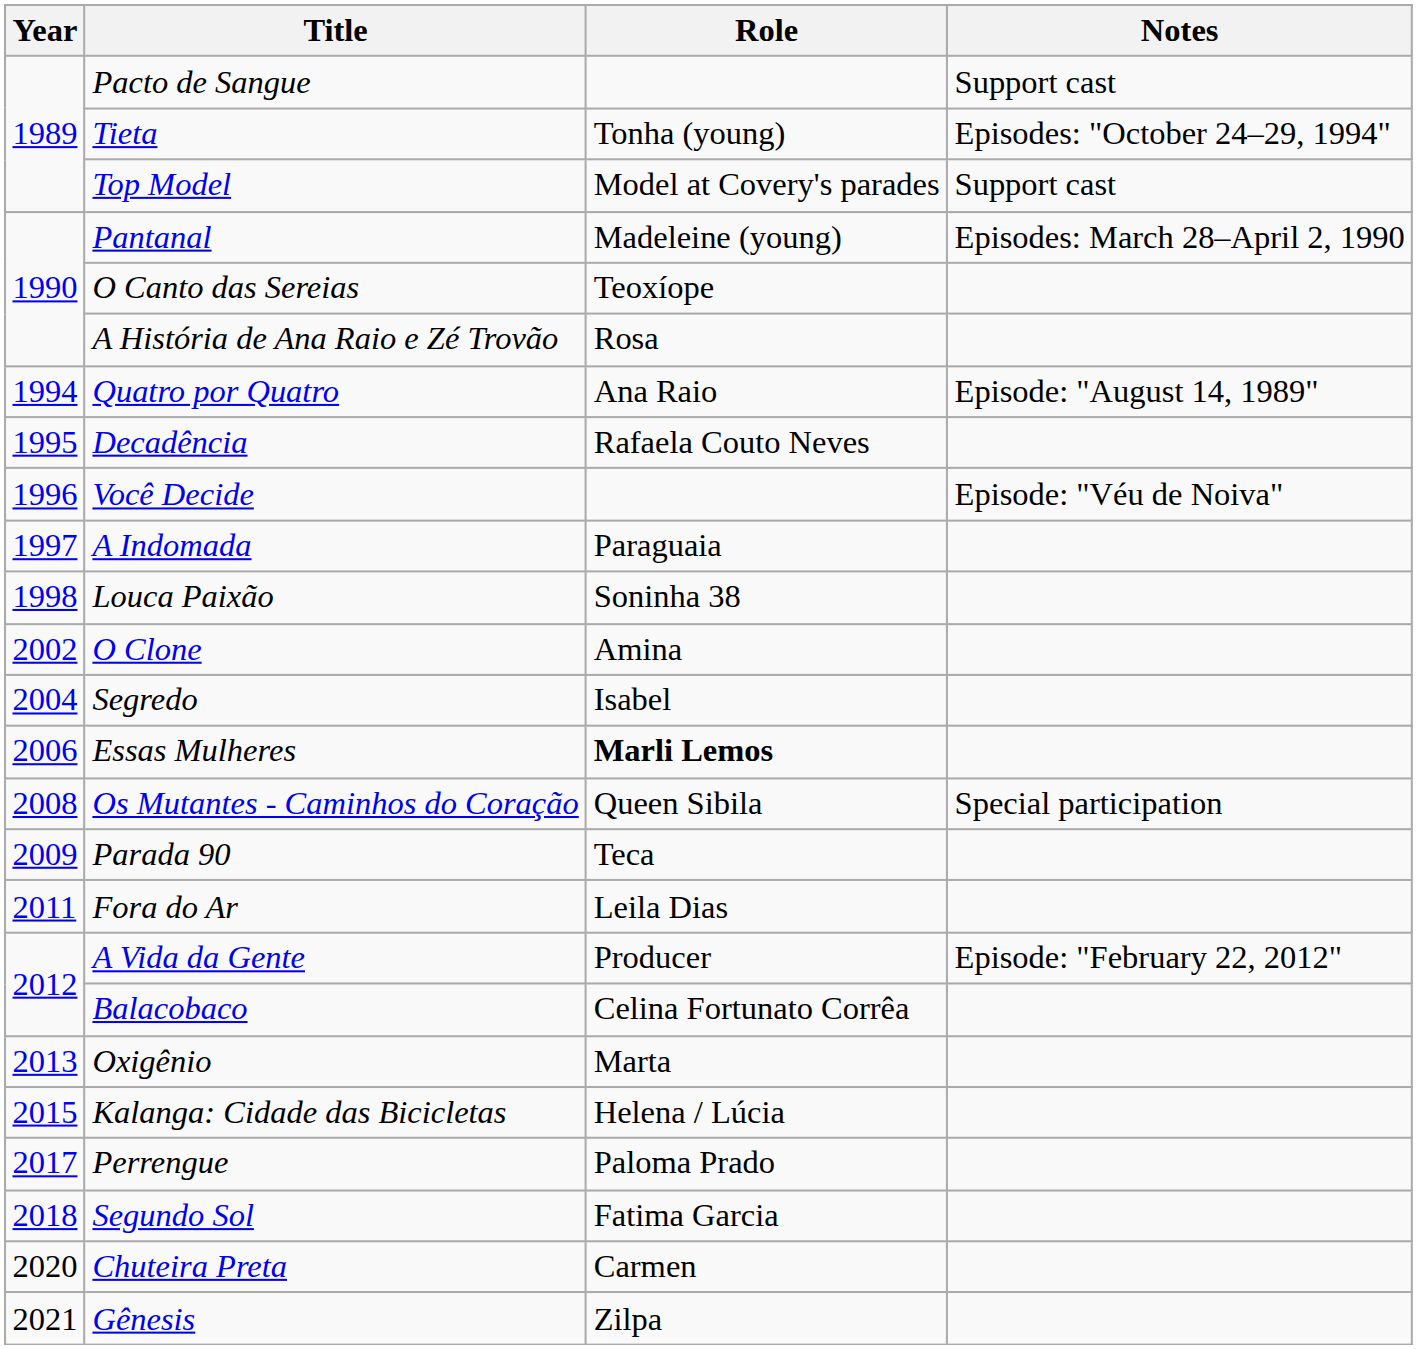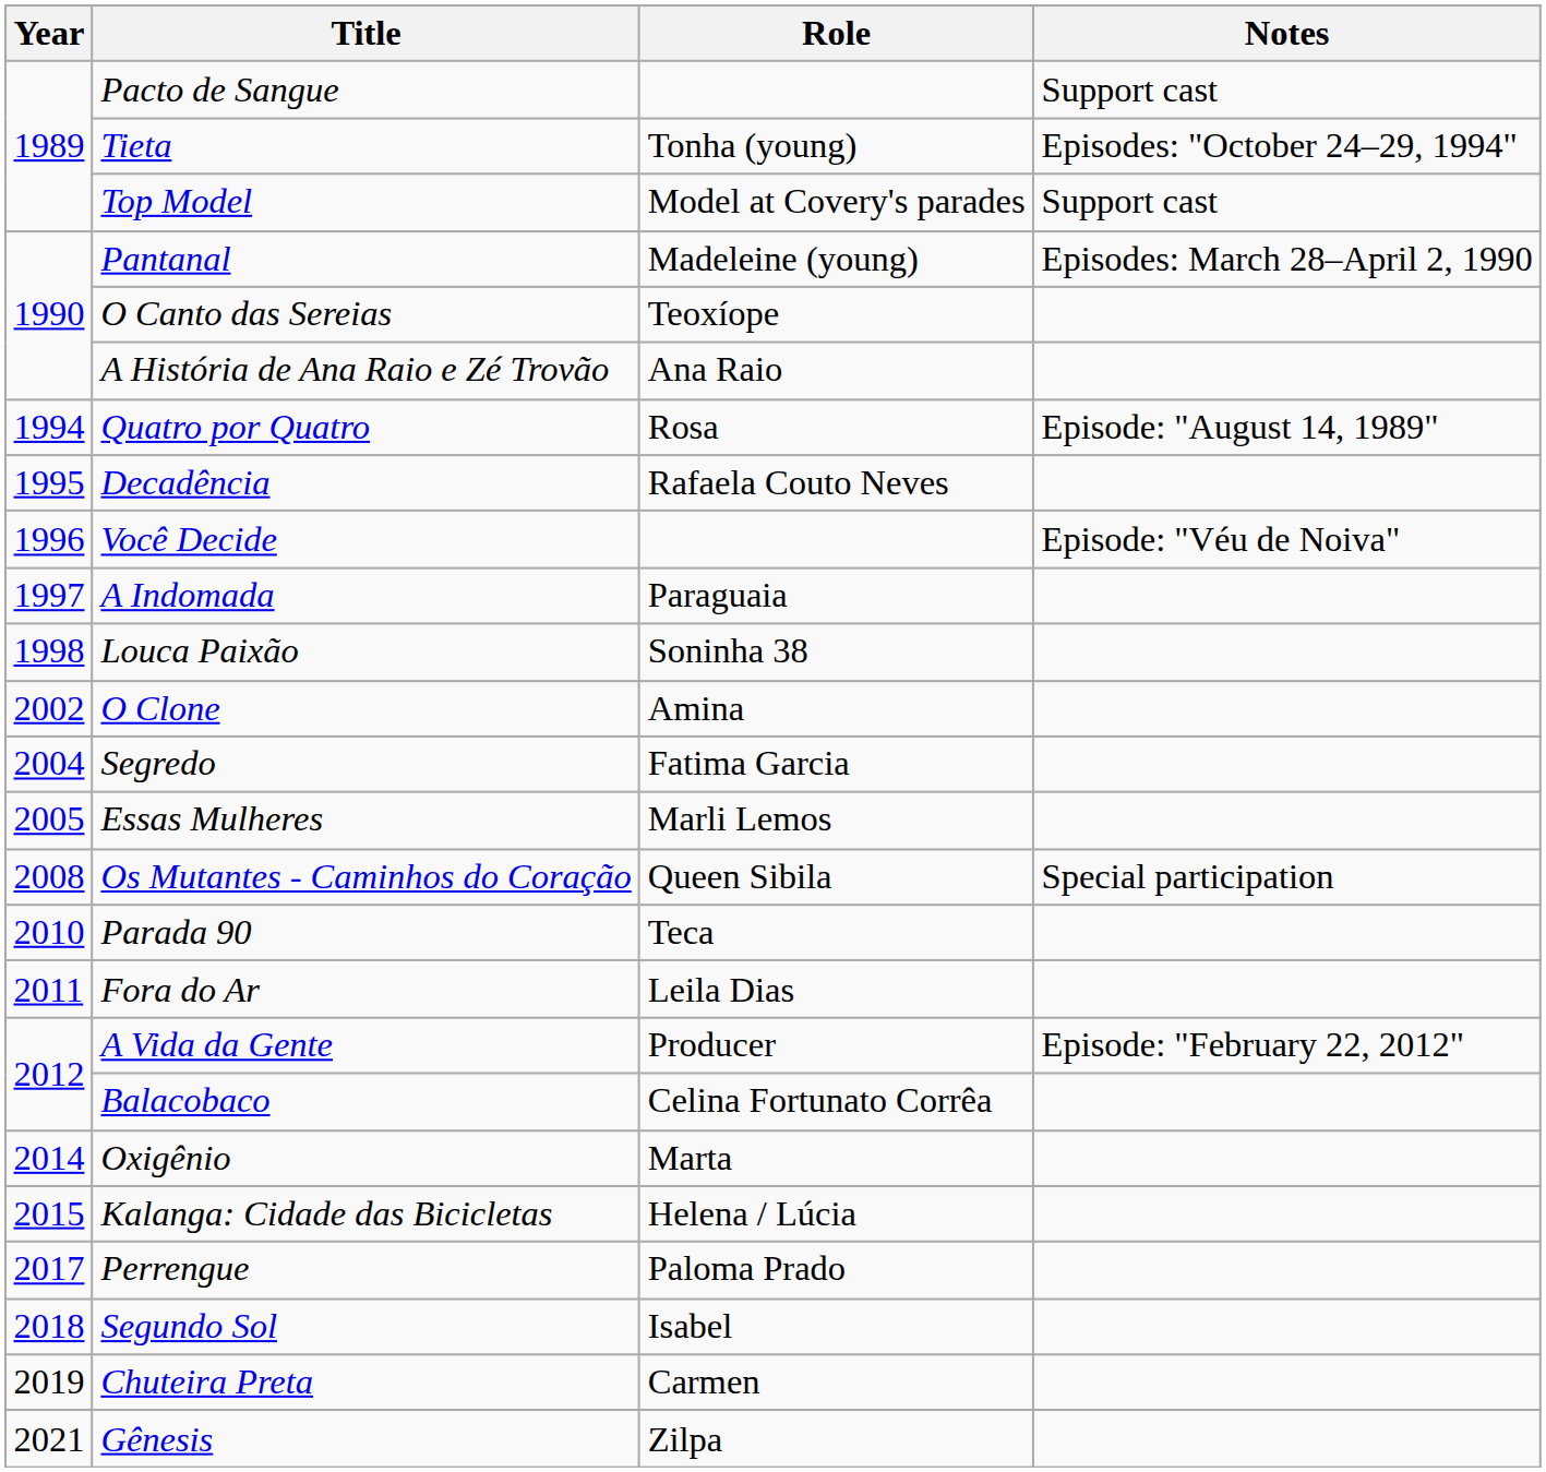A História de Ana Raio e Zé Trovão | Role: Rosa -> Ana Raio
Quatro por Quatro | Role: Ana Raio -> Rosa
Segredo | Role: Isabel -> Fatima Garcia
Essas Mulheres | Year: 2006 -> 2005
Essas Mulheres | Role: bold -> normal
Parada 90 | Year: 2009 -> 2010
Oxigênio | Year: 2013 -> 2014
Segundo Sol | Role: Fatima Garcia -> Isabel
Chuteira Preta | Year: 2020 -> 2019
